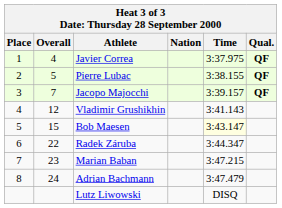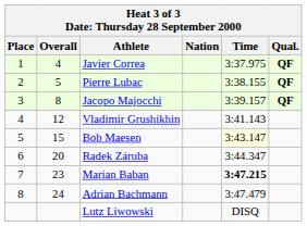Jacopo Majocchi | Overall: 7 -> 8
Radek Záruba | Overall: 22 -> 20
Marian Baban | Time: normal -> bold
